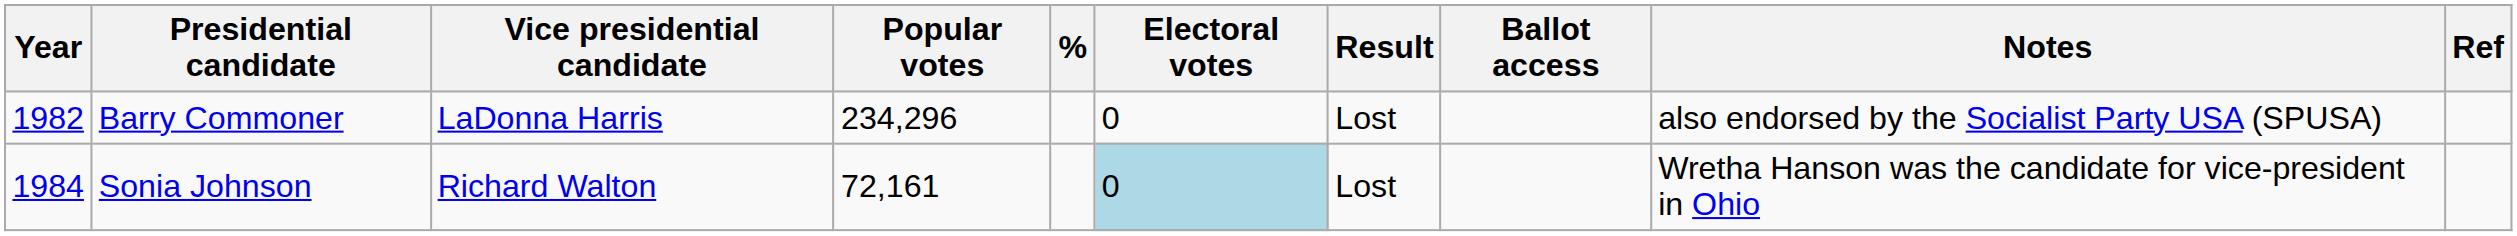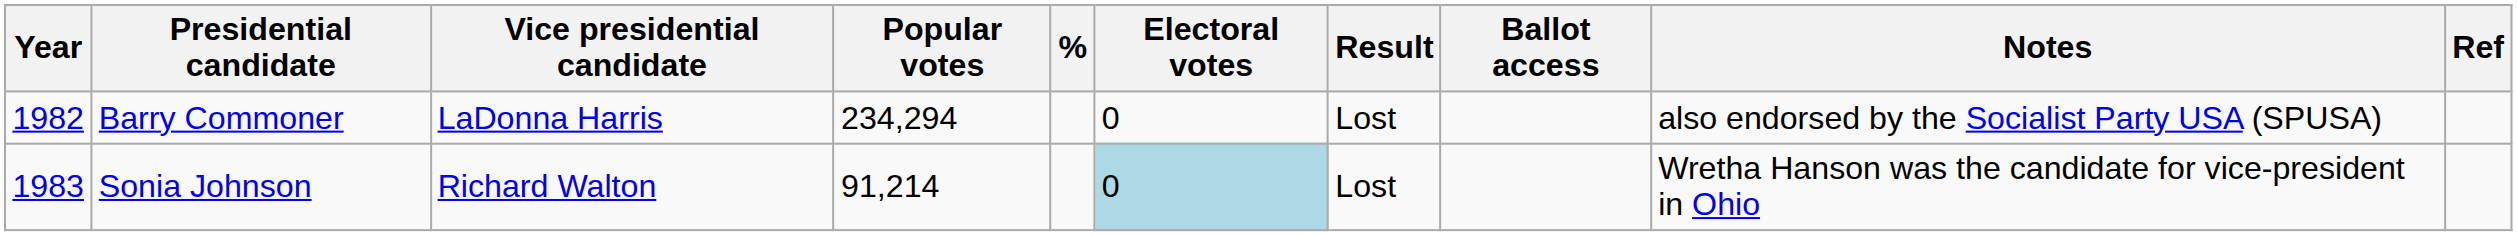Barry Commoner | Popular votes: 234,296 -> 234,294
Sonia Johnson | Year: 1984 -> 1983
Sonia Johnson | Popular votes: 72,161 -> 91,214
